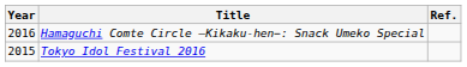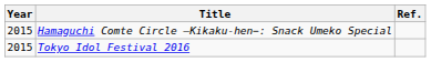Hamaguchi Comte Circle –Kikaku-hen−: Snack Umeko Special | Year: 2016 -> 2015
